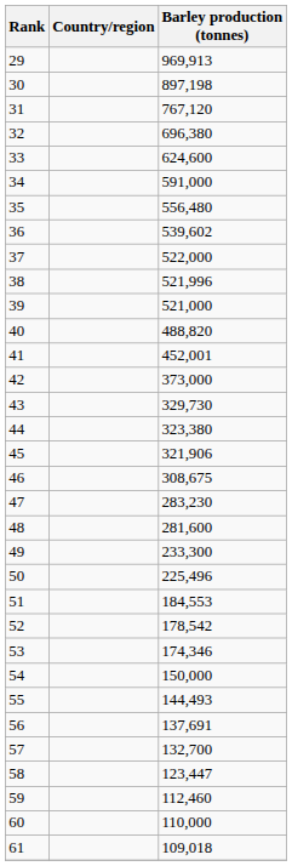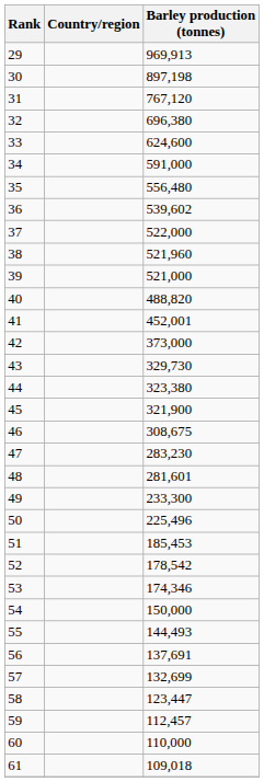38 | Barley production (tonnes): 521,996 -> 521,960
45 | Barley production (tonnes): 321,906 -> 321,900
48 | Barley production (tonnes): 281,600 -> 281,601
51 | Barley production (tonnes): 184,553 -> 185,453
57 | Barley production (tonnes): 132,700 -> 132,699
59 | Barley production (tonnes): 112,460 -> 112,457
